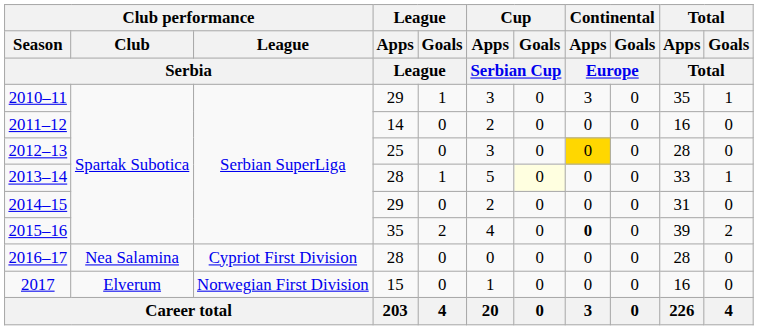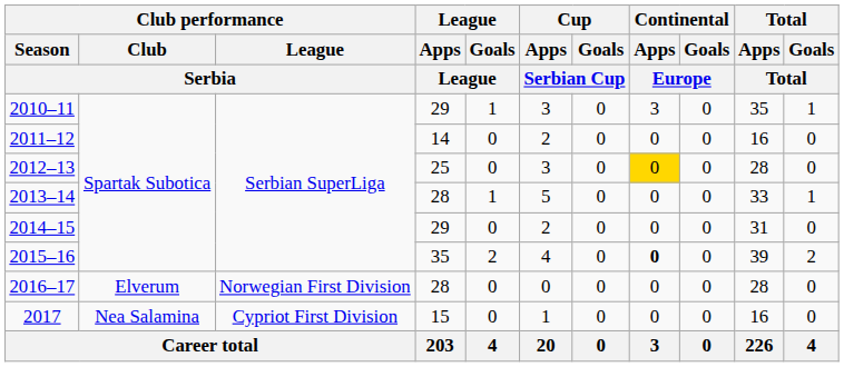2013–14 | Cup / Goals / Serbian Cup: lightyellow background -> no background
2016–17 | Club performance / Club / Serbia: Nea Salamina -> Elverum
2016–17 | Club performance / League / Serbia: Cypriot First Division -> Norwegian First Division
2017 | Club performance / Club / Serbia: Elverum -> Nea Salamina
2017 | Club performance / League / Serbia: Norwegian First Division -> Cypriot First Division
